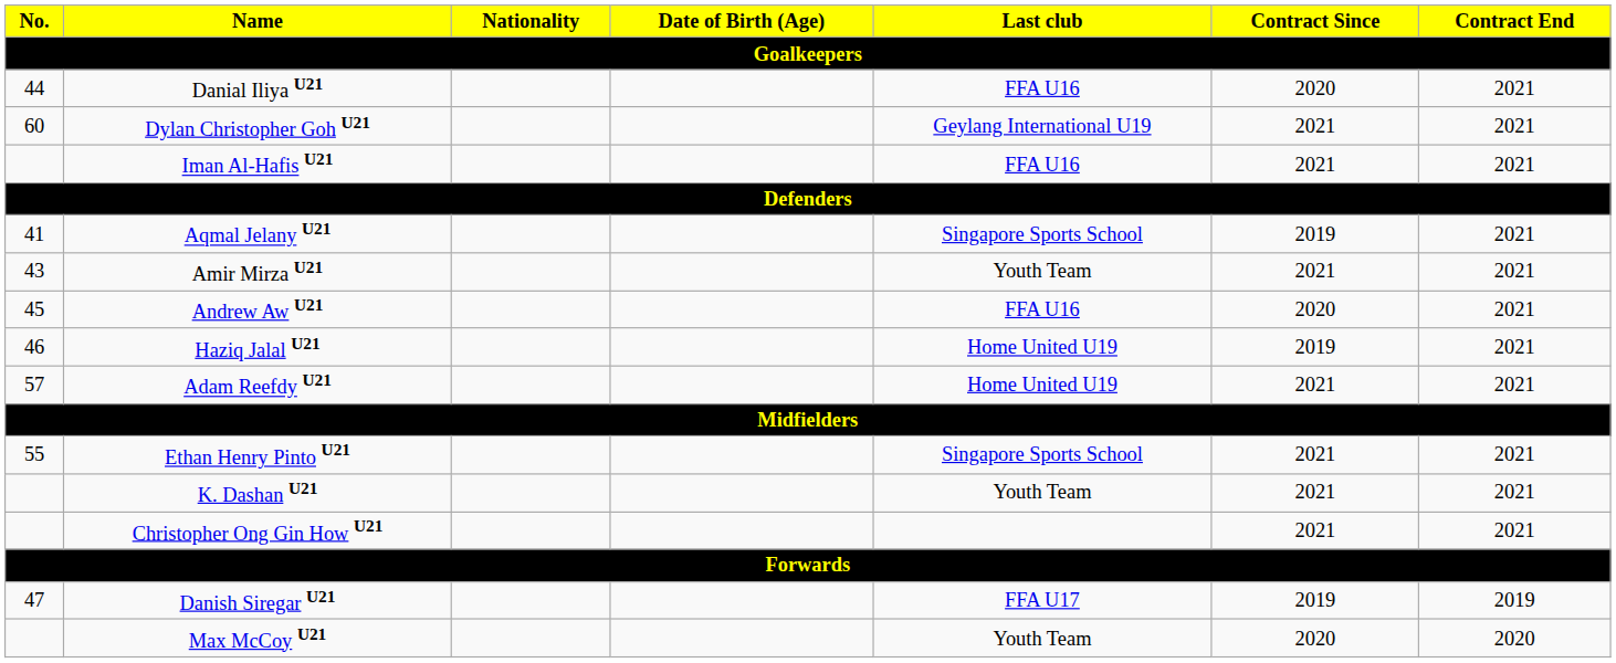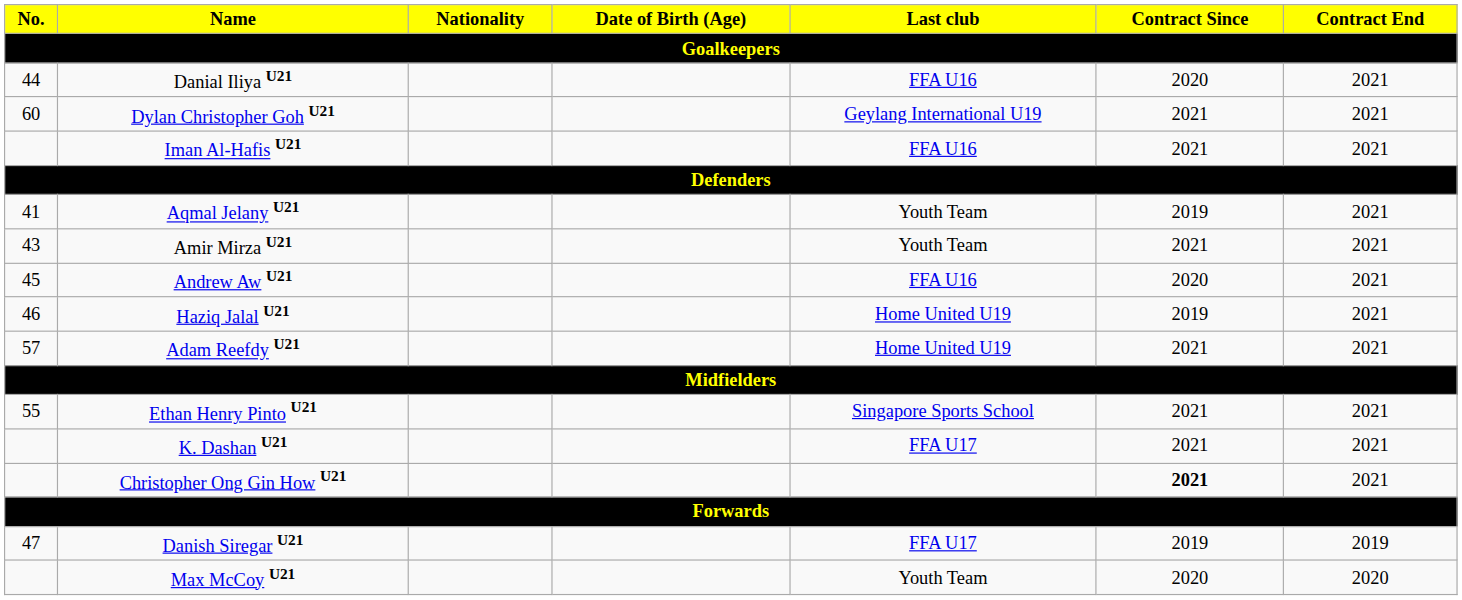Aqmal Jelany U21 | Last club: Singapore Sports School -> Youth Team
K. Dashan U21 | Last club: Youth Team -> FFA U17
Christopher Ong Gin How U21 | Contract Since: normal -> bold
